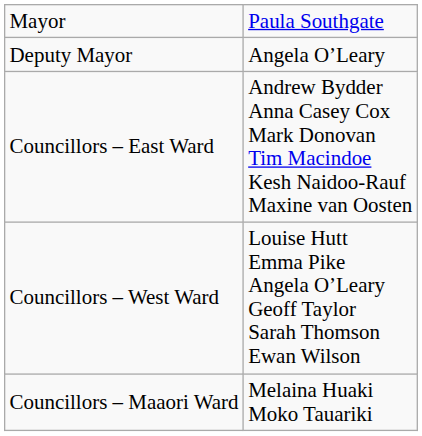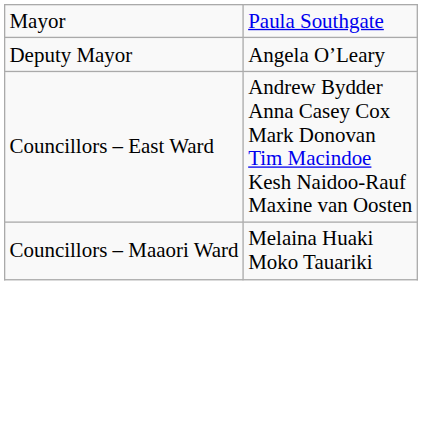- row: Councillors – West Ward | Louise Hutt Emma Pike Angela O’Leary Geoff Taylor Sarah Thomson Ewan Wilson
